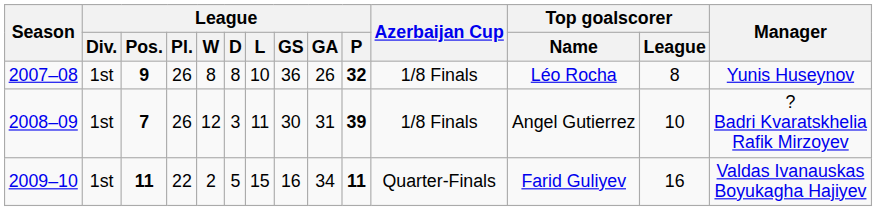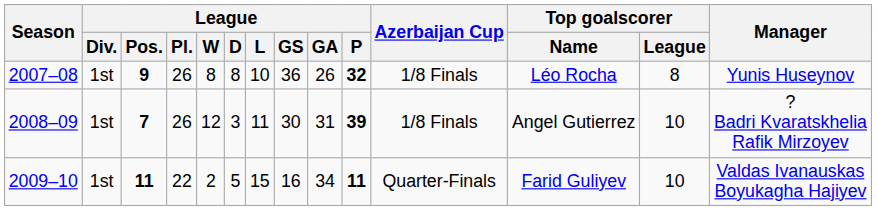2009–10 | Top goalscorer / League: 16 -> 10
